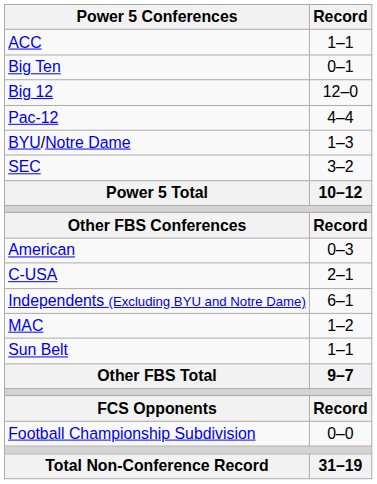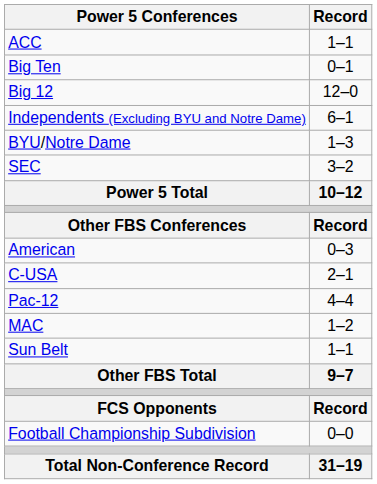rows swapped: Pac-12 <-> Independents (Excluding BYU and Notre Dame)
